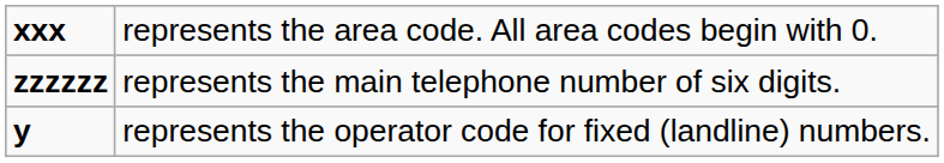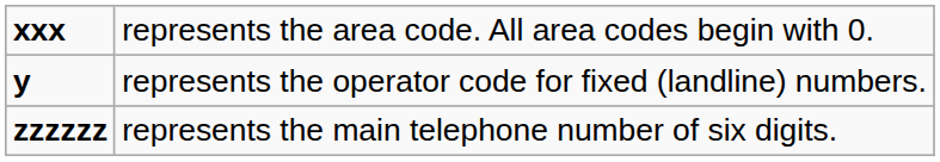rows swapped: y <-> zzzzzz
